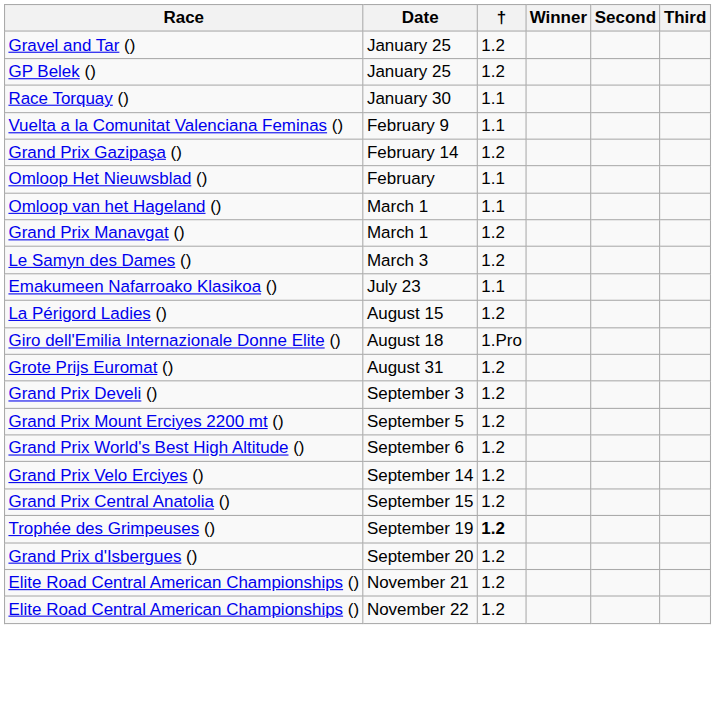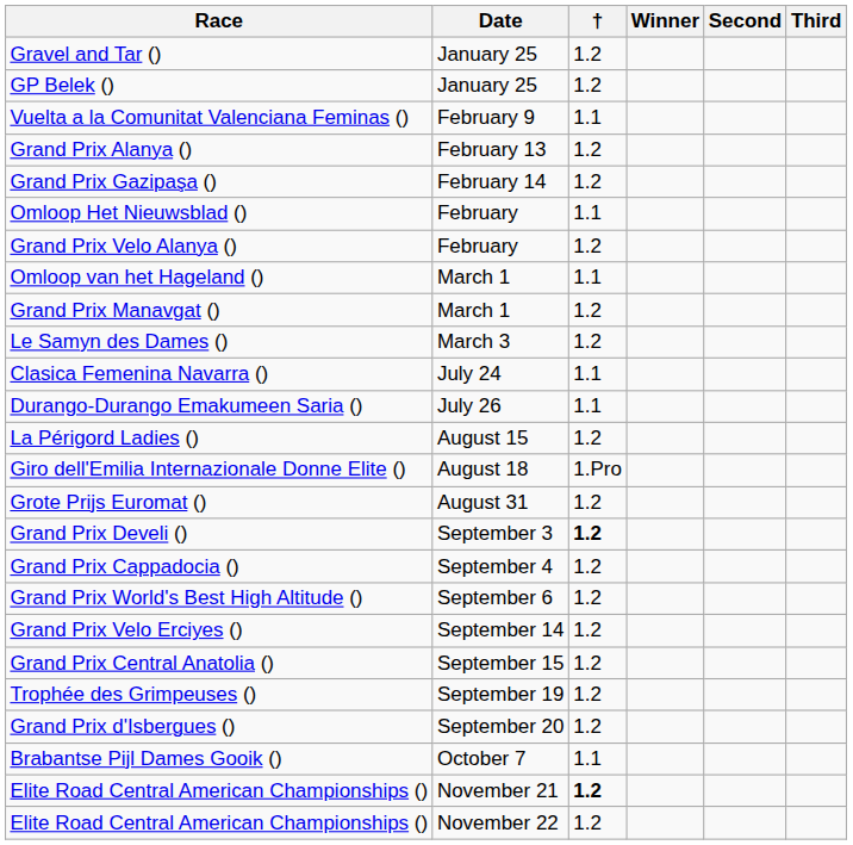- row: Race Torquay () | January 30 | 1.1
+ row: Grand Prix Alanya () | February 13 | 1.2
+ row: Grand Prix Velo Alanya () | February | 1.2
- row: Emakumeen Nafarroako Klasikoa () | July 23 | 1.1
+ row: Clasica Femenina Navarra () | July 24 | 1.1
+ row: Durango-Durango Emakumeen Saria () | July 26 | 1.1
Grand Prix Develi () | †: normal -> bold
+ row: Grand Prix Cappadocia () | September 4 | 1.2
- row: Grand Prix Mount Erciyes 2200 mt () | September 5 | 1.2
Trophée des Grimpeuses () | †: bold -> normal
+ row: Brabantse Pijl Dames Gooik () | October 7 | 1.1
Elite Road Central American Championships () / November 21 | †: normal -> bold
